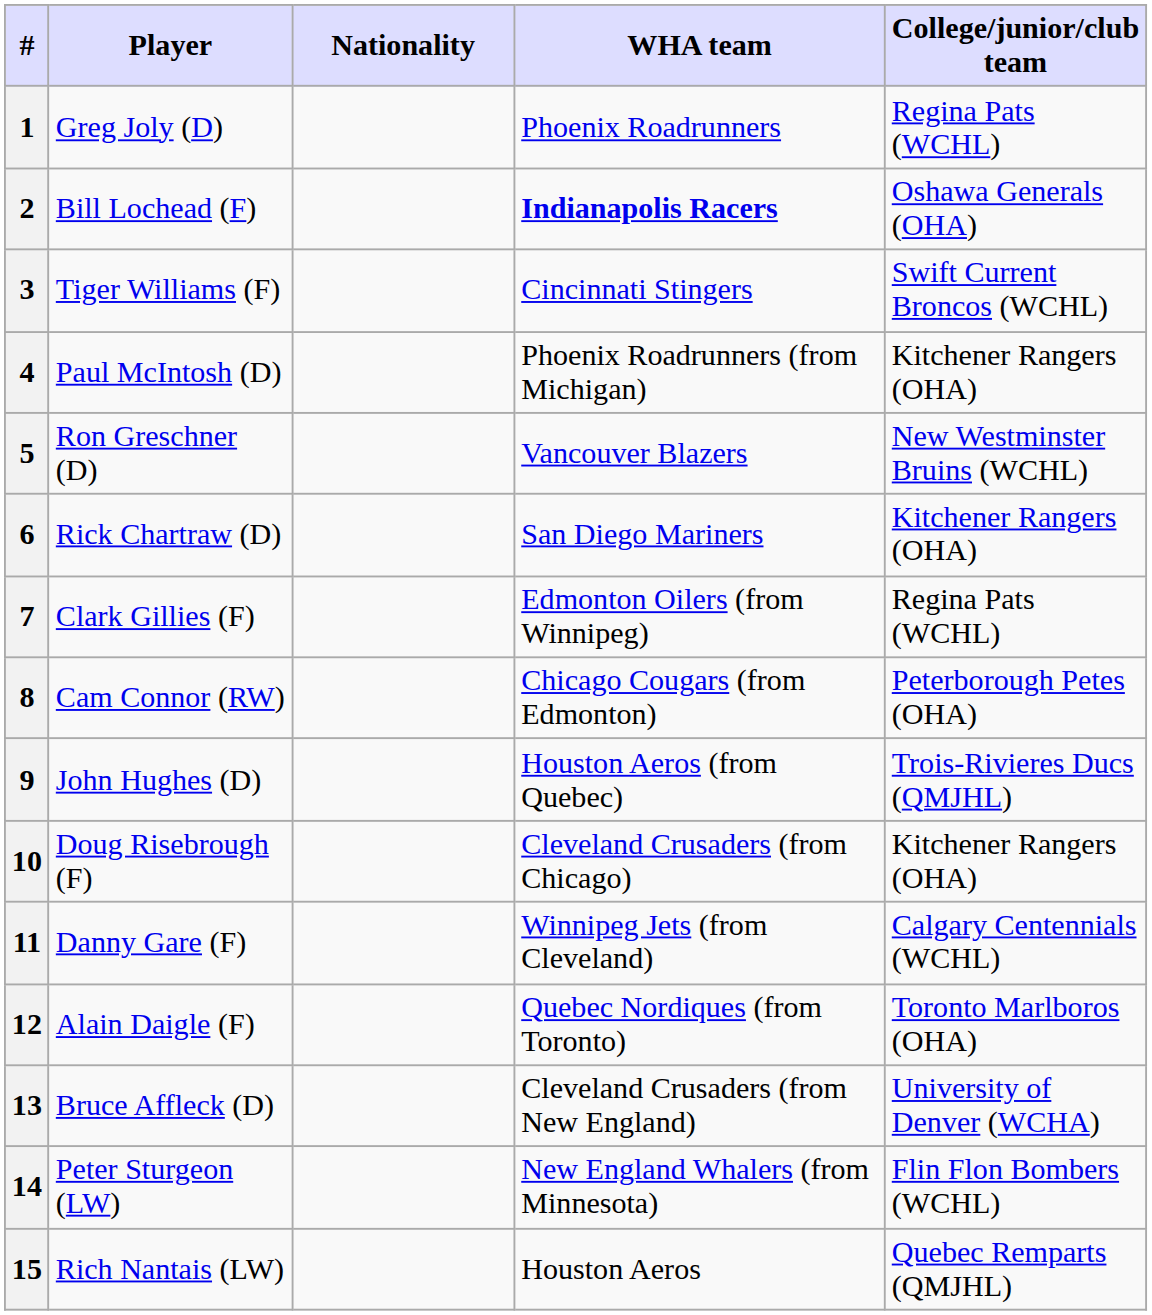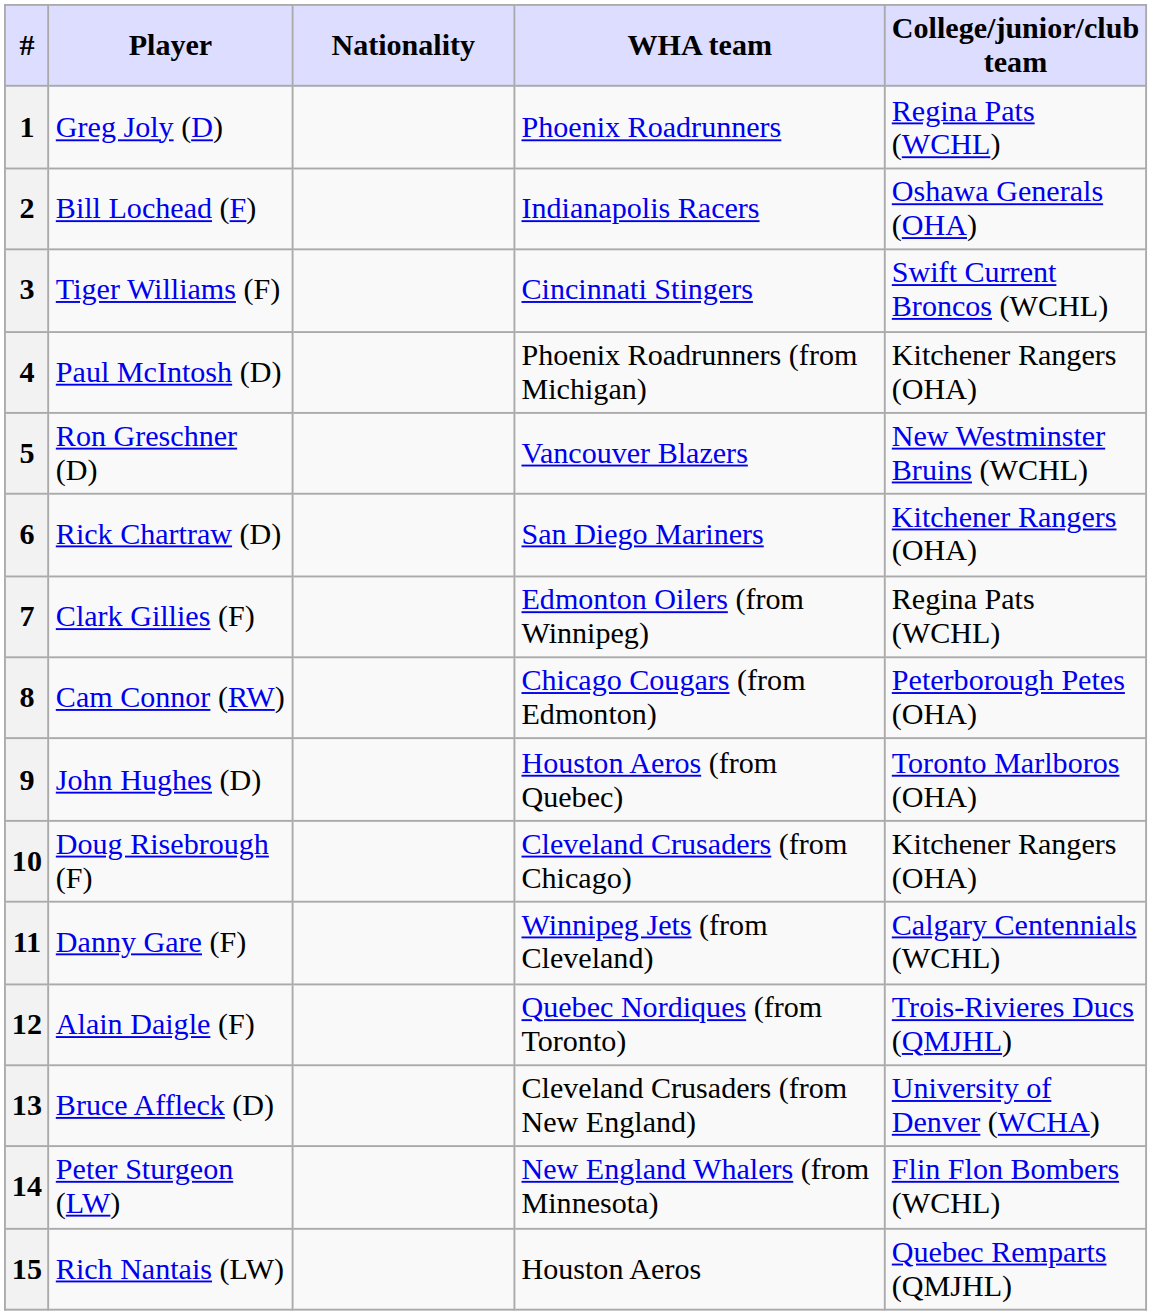2 | WHA team: bold -> normal
9 | College/junior/club team: Trois-Rivieres Ducs (QMJHL) -> Toronto Marlboros (OHA)
12 | College/junior/club team: Toronto Marlboros (OHA) -> Trois-Rivieres Ducs (QMJHL)
